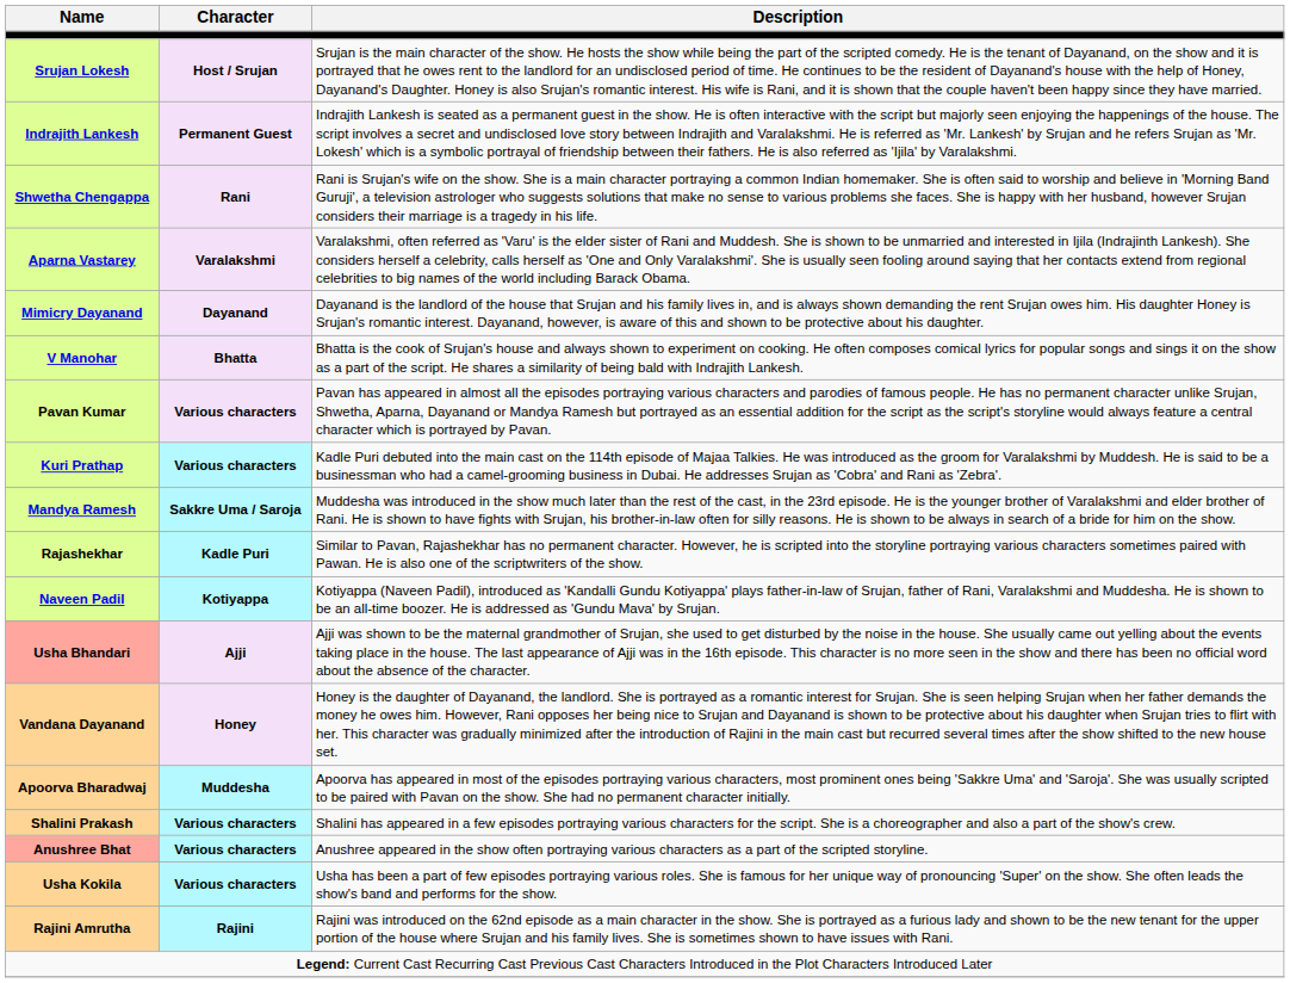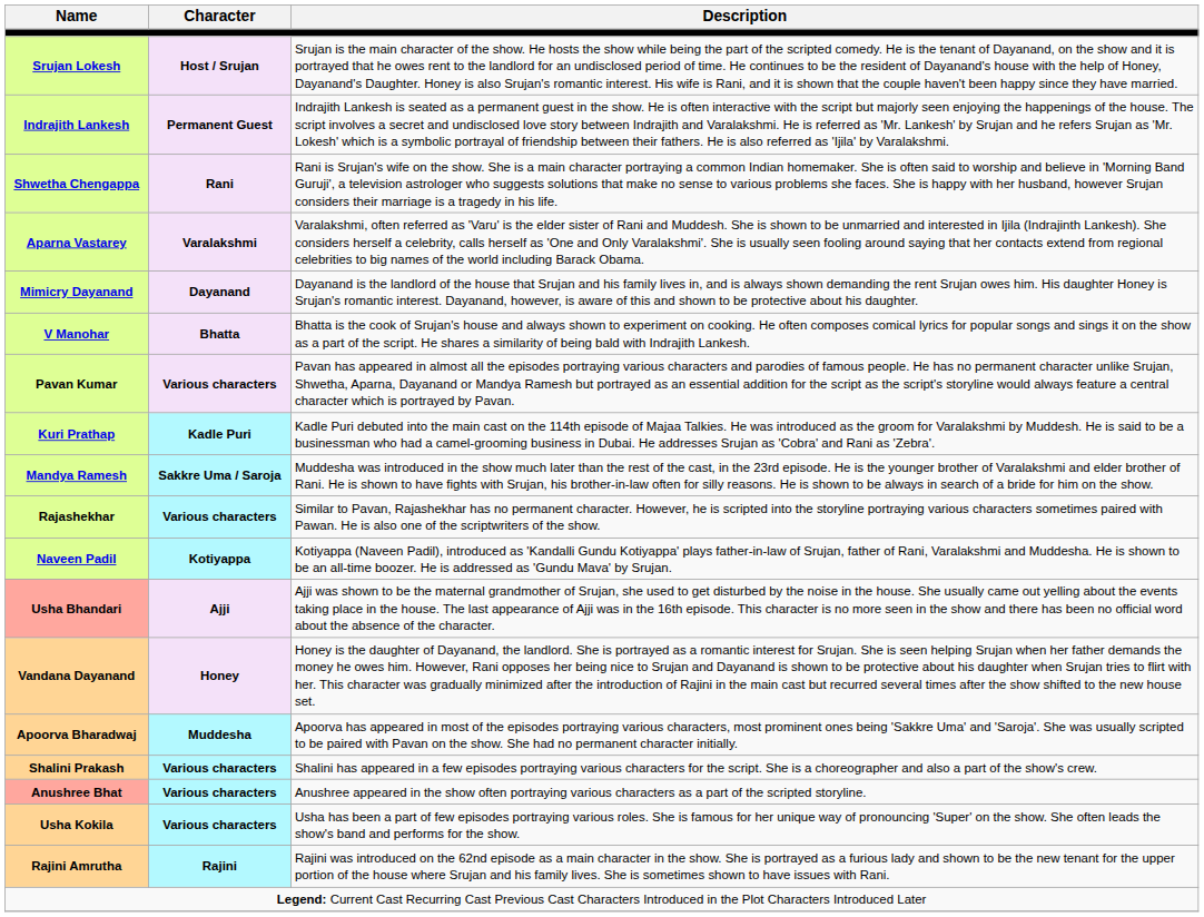Kuri Prathap | Character: Various characters -> Kadle Puri
Rajashekhar | Character: Kadle Puri -> Various characters
